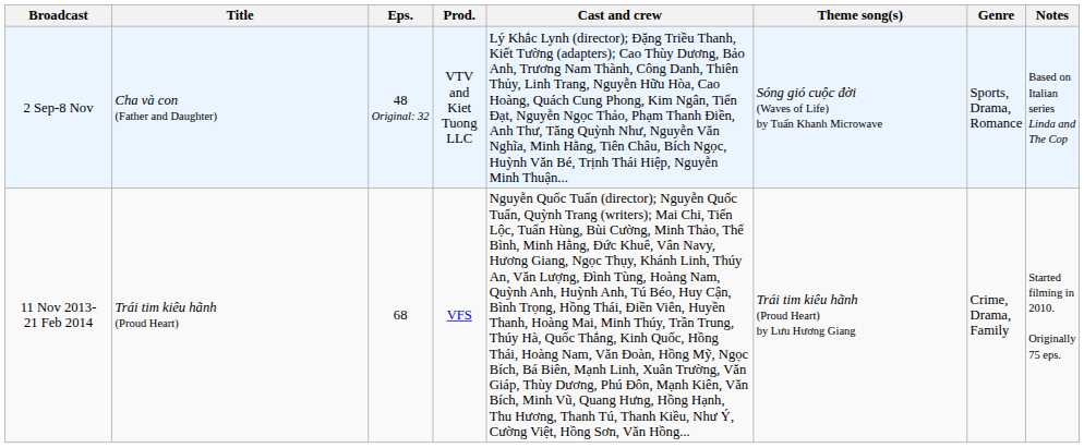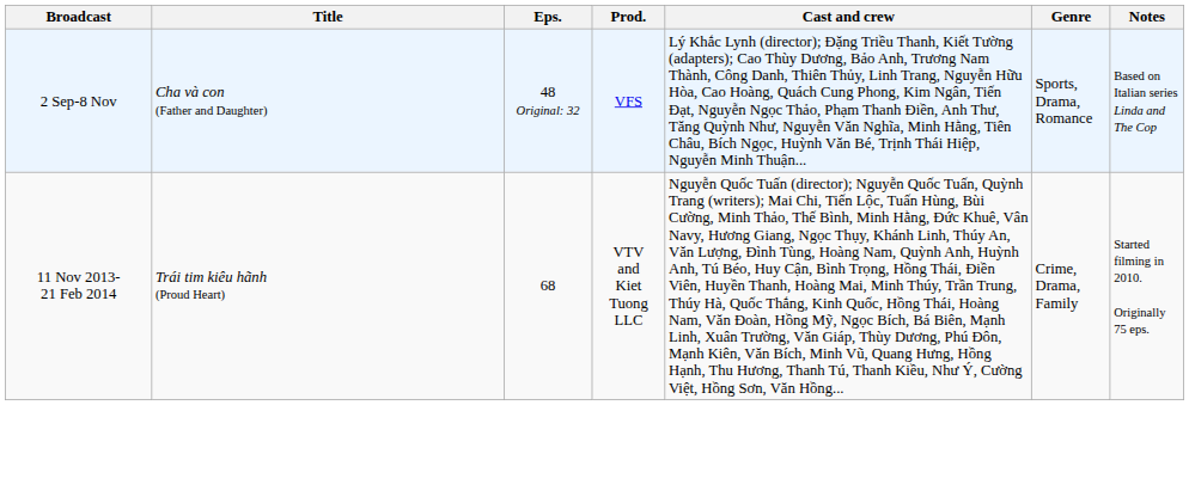- column: Theme song(s) | Sóng gió cuộc đời (Waves of Life) by Tuấn Khanh Microwave | Trái tim kiêu hãnh (Proud Heart) by Lưu Hương Giang
2 Sep-8 Nov | Prod.: VTV and Kiet Tuong LLC -> VFS
11 Nov 2013- 21 Feb 2014 | Prod.: VFS -> VTV and Kiet Tuong LLC
